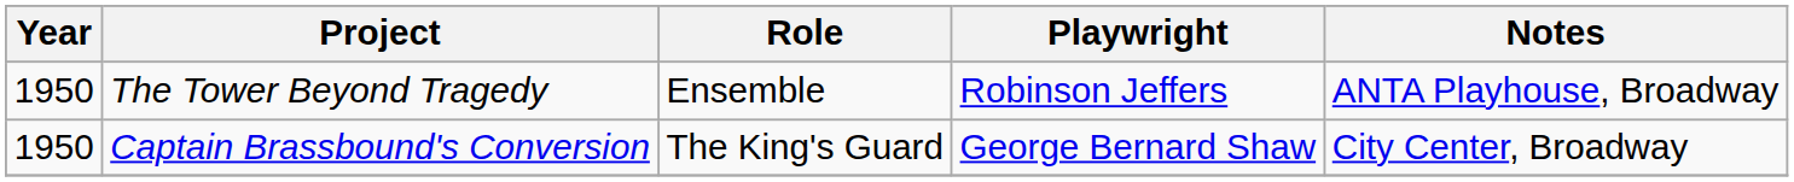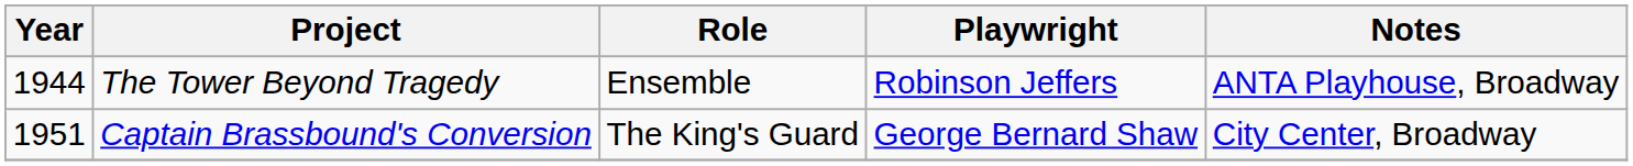The Tower Beyond Tragedy | Year: 1950 -> 1944
Captain Brassbound's Conversion | Year: 1950 -> 1951
